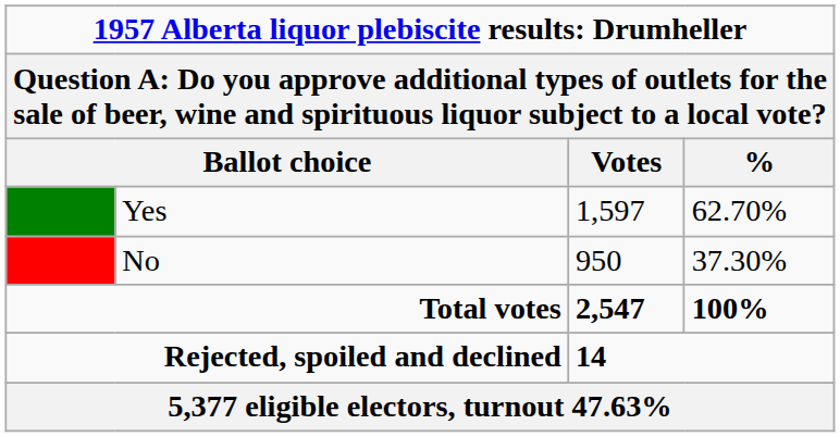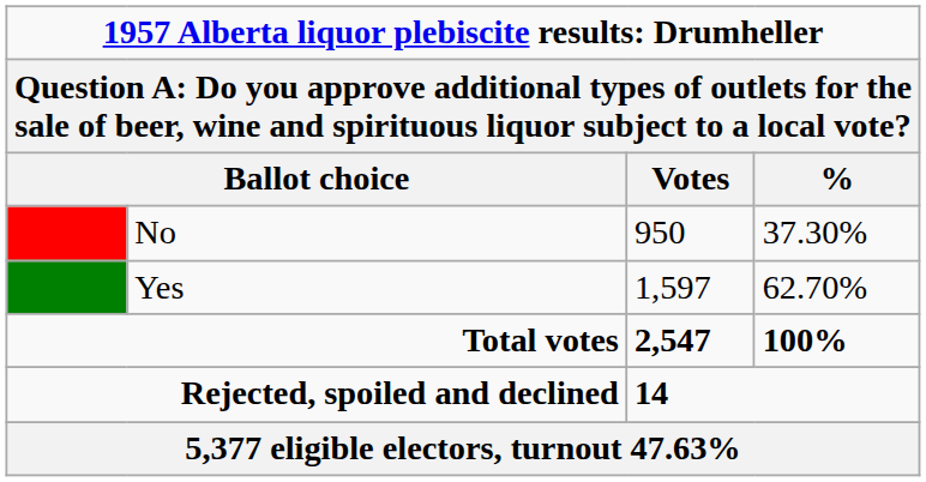rows swapped: Yes <-> No
